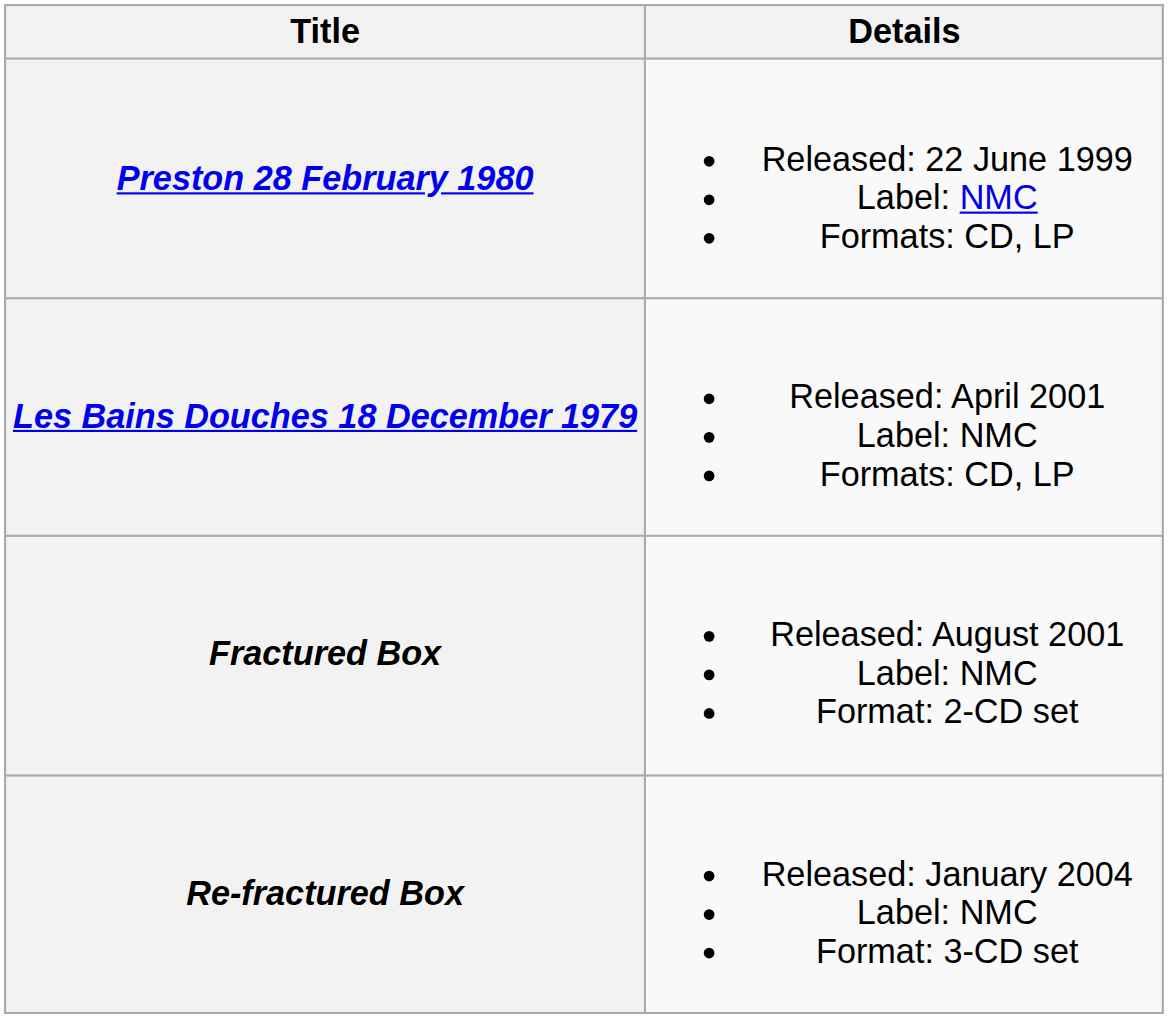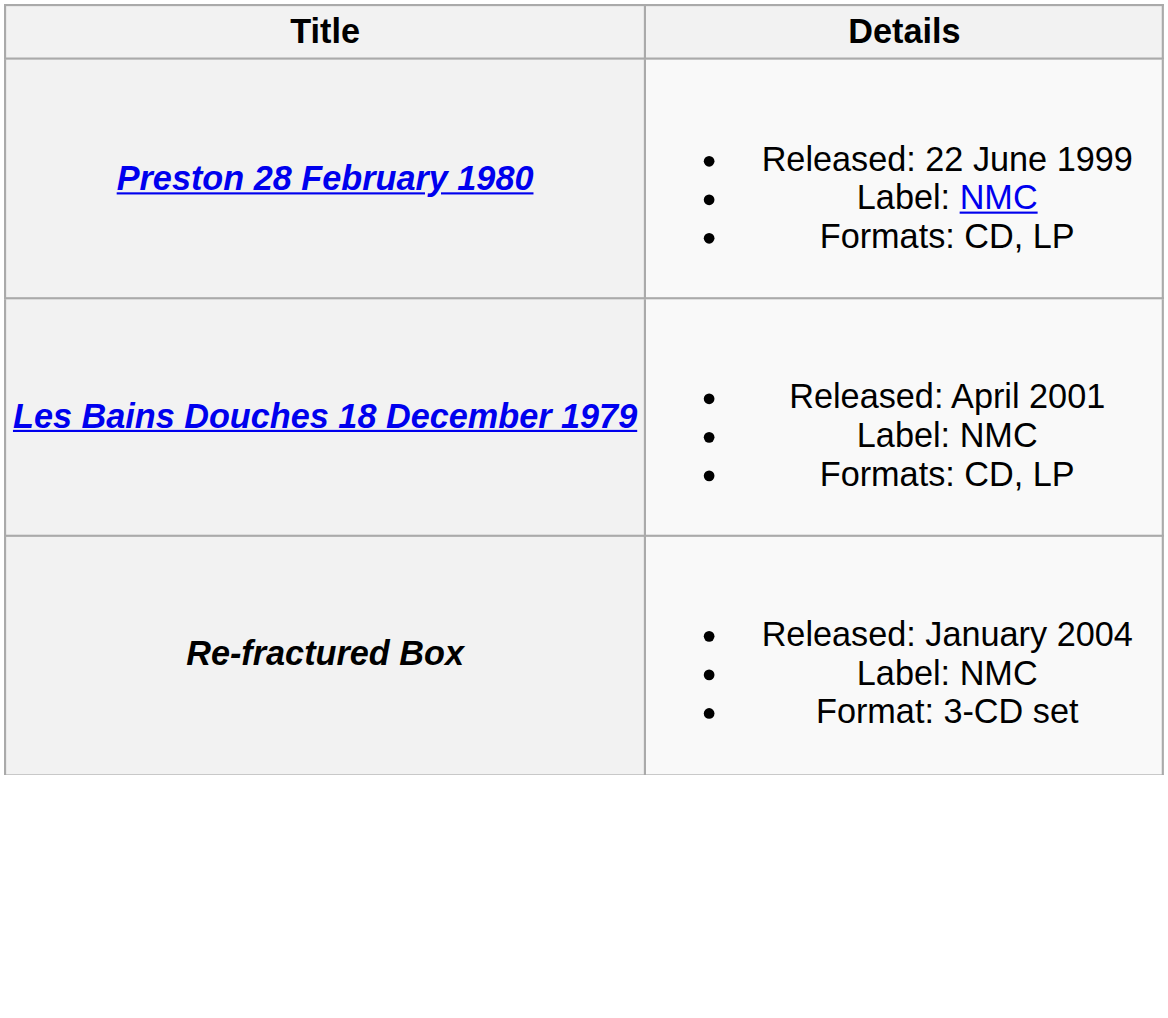- row: Fractured Box | Released: August 2001 Label: NMC Format: 2-CD set
